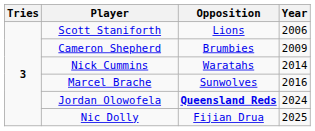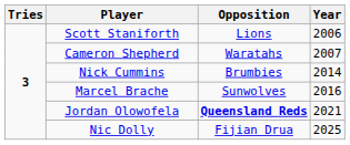Cameron Shepherd | Opposition: Brumbies -> Waratahs
Cameron Shepherd | Year: 2009 -> 2007
Nick Cummins | Opposition: Waratahs -> Brumbies
Jordan Olowofela | Year: 2024 -> 2021
